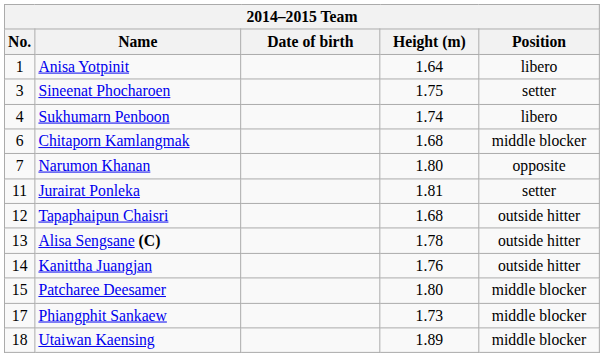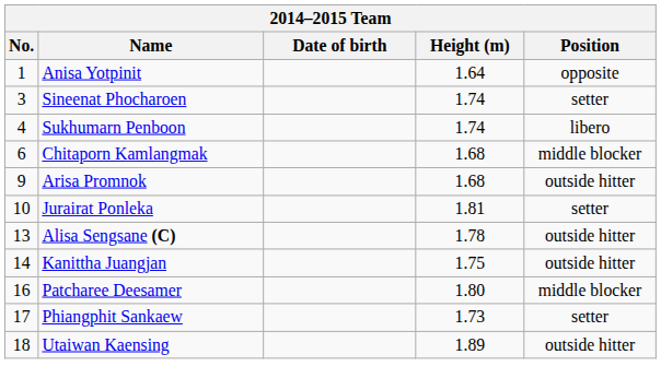Anisa Yotpinit | Position: libero -> opposite
Sineenat Phocharoen | Height (m): 1.75 -> 1.74
- row: 7 | Narumon Khanan | 1.80 | opposite
+ row: 9 | Arisa Promnok | 1.68 | outside hitter
Jurairat Ponleka | No.: 11 -> 10
- row: 12 | Tapaphaipun Chaisri | 1.68 | outside hitter
Kanittha Juangjan | Height (m): 1.76 -> 1.75
Patcharee Deesamer | No.: 15 -> 16
Phiangphit Sankaew | Position: middle blocker -> setter
Utaiwan Kaensing | Position: middle blocker -> outside hitter
